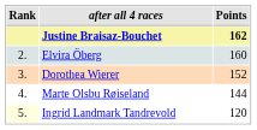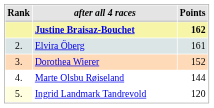Elvira Öberg | Points: 160 -> 161
